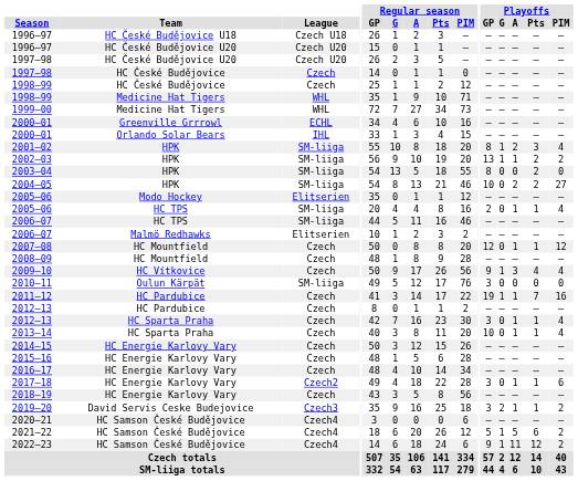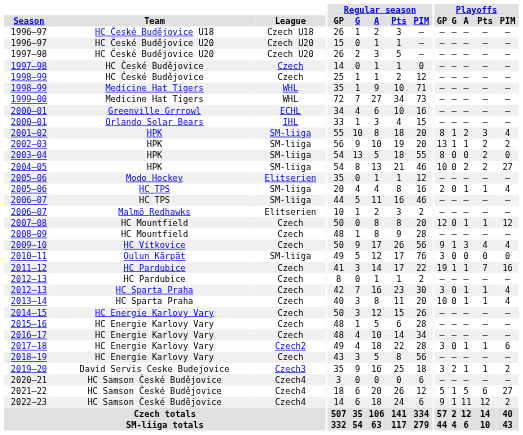2021–22 | Playoffs / PIM: 2 -> 27
